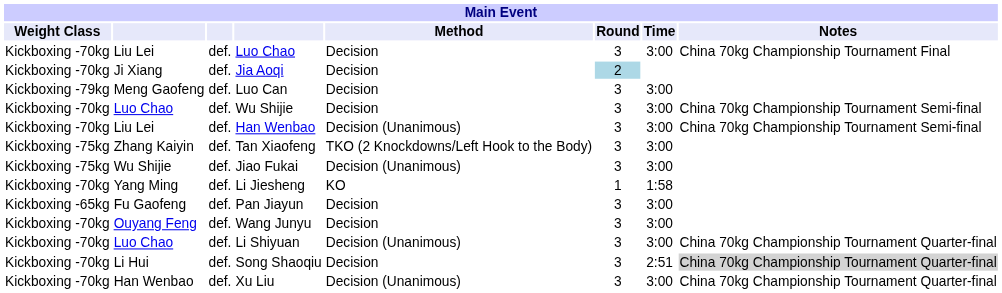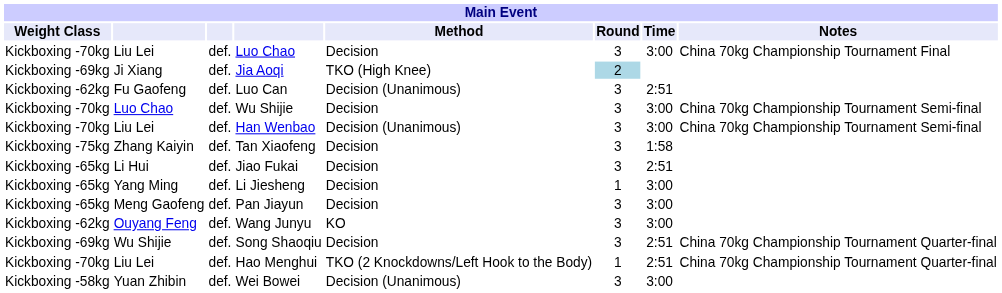Jia Aoqi | Weight Class: Kickboxing -70kg -> Kickboxing -69kg
Jia Aoqi | Method: Decision -> TKO (High Knee)
Luo Can | Weight Class: Kickboxing -79kg -> Kickboxing -62kg
Luo Can | column 2: Meng Gaofeng -> Fu Gaofeng
Luo Can | Method: Decision -> Decision (Unanimous)
Luo Can | Time: 3:00 -> 2:51
Tan Xiaofeng | Method: TKO (2 Knockdowns/Left Hook to the Body) -> Decision
Tan Xiaofeng | Time: 3:00 -> 1:58
Jiao Fukai | Weight Class: Kickboxing -75kg -> Kickboxing -65kg
Jiao Fukai | column 2: Wu Shijie -> Li Hui
Jiao Fukai | Method: Decision (Unanimous) -> Decision
Jiao Fukai | Time: 3:00 -> 2:51
Li Jiesheng | Weight Class: Kickboxing -70kg -> Kickboxing -65kg
Li Jiesheng | Method: KO -> Decision
Li Jiesheng | Time: 1:58 -> 3:00
Pan Jiayun | column 2: Fu Gaofeng -> Meng Gaofeng
Wang Junyu | Weight Class: Kickboxing -70kg -> Kickboxing -62kg
Wang Junyu | Method: Decision -> KO
- row: Kickboxing -70kg | Luo Chao | def. | Li Shiyuan | Decision (Unanimous) | 3 | 3:00 | China 70kg Championship Tournament Quarter-final
Song Shaoqiu | Weight Class: Kickboxing -70kg -> Kickboxing -69kg
Song Shaoqiu | column 2: Li Hui -> Wu Shijie
Song Shaoqiu | Notes: lightgrey background -> no background
- row: Kickboxing -70kg | Han Wenbao | def. | Xu Liu | Decision (Unanimous) | 3 | 3:00 | China 70kg Championship Tournament Quarter-final
+ row: Kickboxing -70kg | Liu Lei | def. | Hao Menghui | TKO (2 Knockdowns/Left Hook to the Body) | 1 | 2:51 | China 70kg Championship Tournament Quarter-final
+ row: Kickboxing -58kg | Yuan Zhibin | def. | Wei Bowei | Decision (Unanimous) | 3 | 3:00
